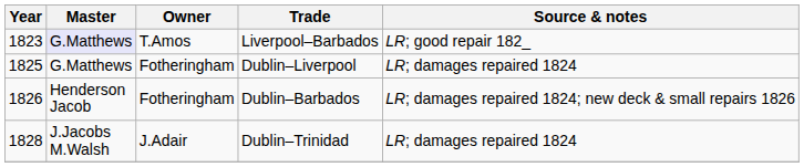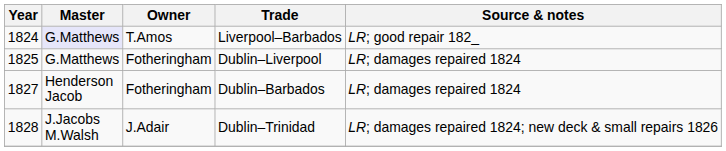Liverpool–Barbados | Year: 1823 -> 1824
Dublin–Barbados | Year: 1826 -> 1827
Dublin–Barbados | Source & notes: LR; damages repaired 1824; new deck & small repairs 1826 -> LR; damages repaired 1824
Dublin–Trinidad | Source & notes: LR; damages repaired 1824 -> LR; damages repaired 1824; new deck & small repairs 1826
